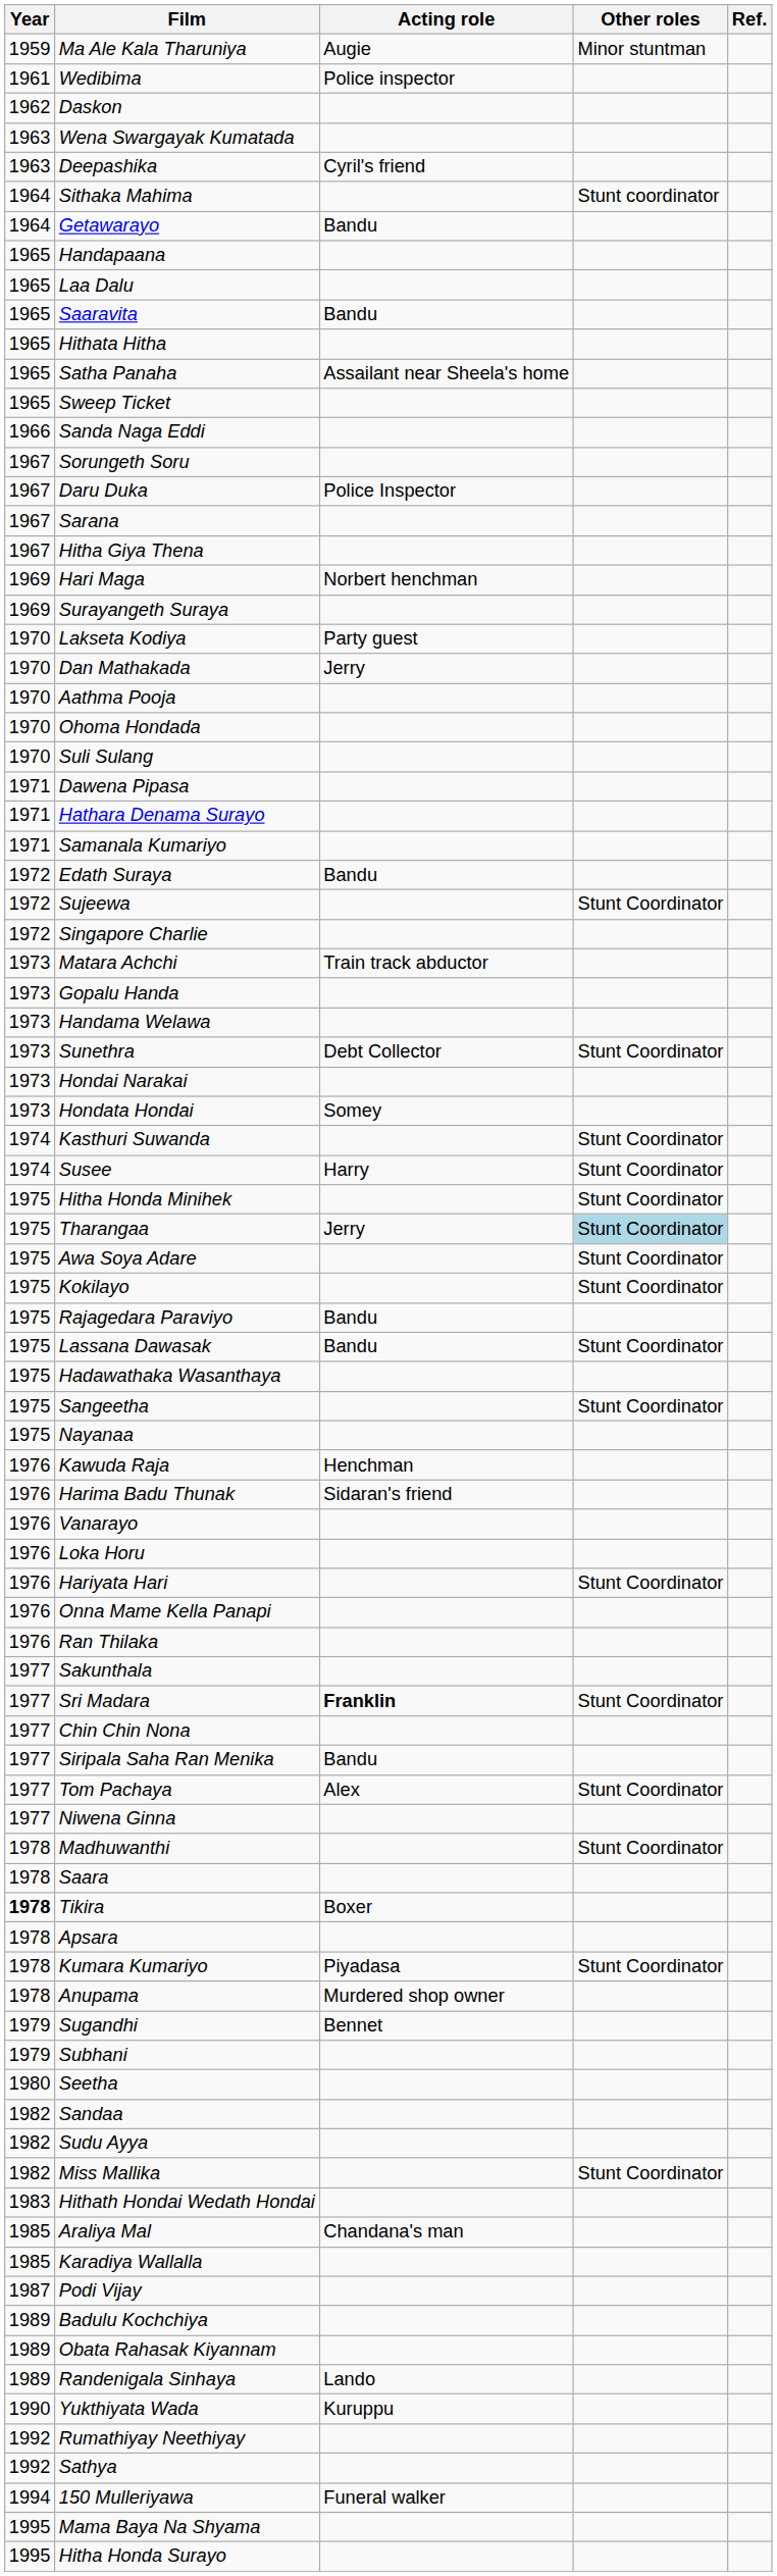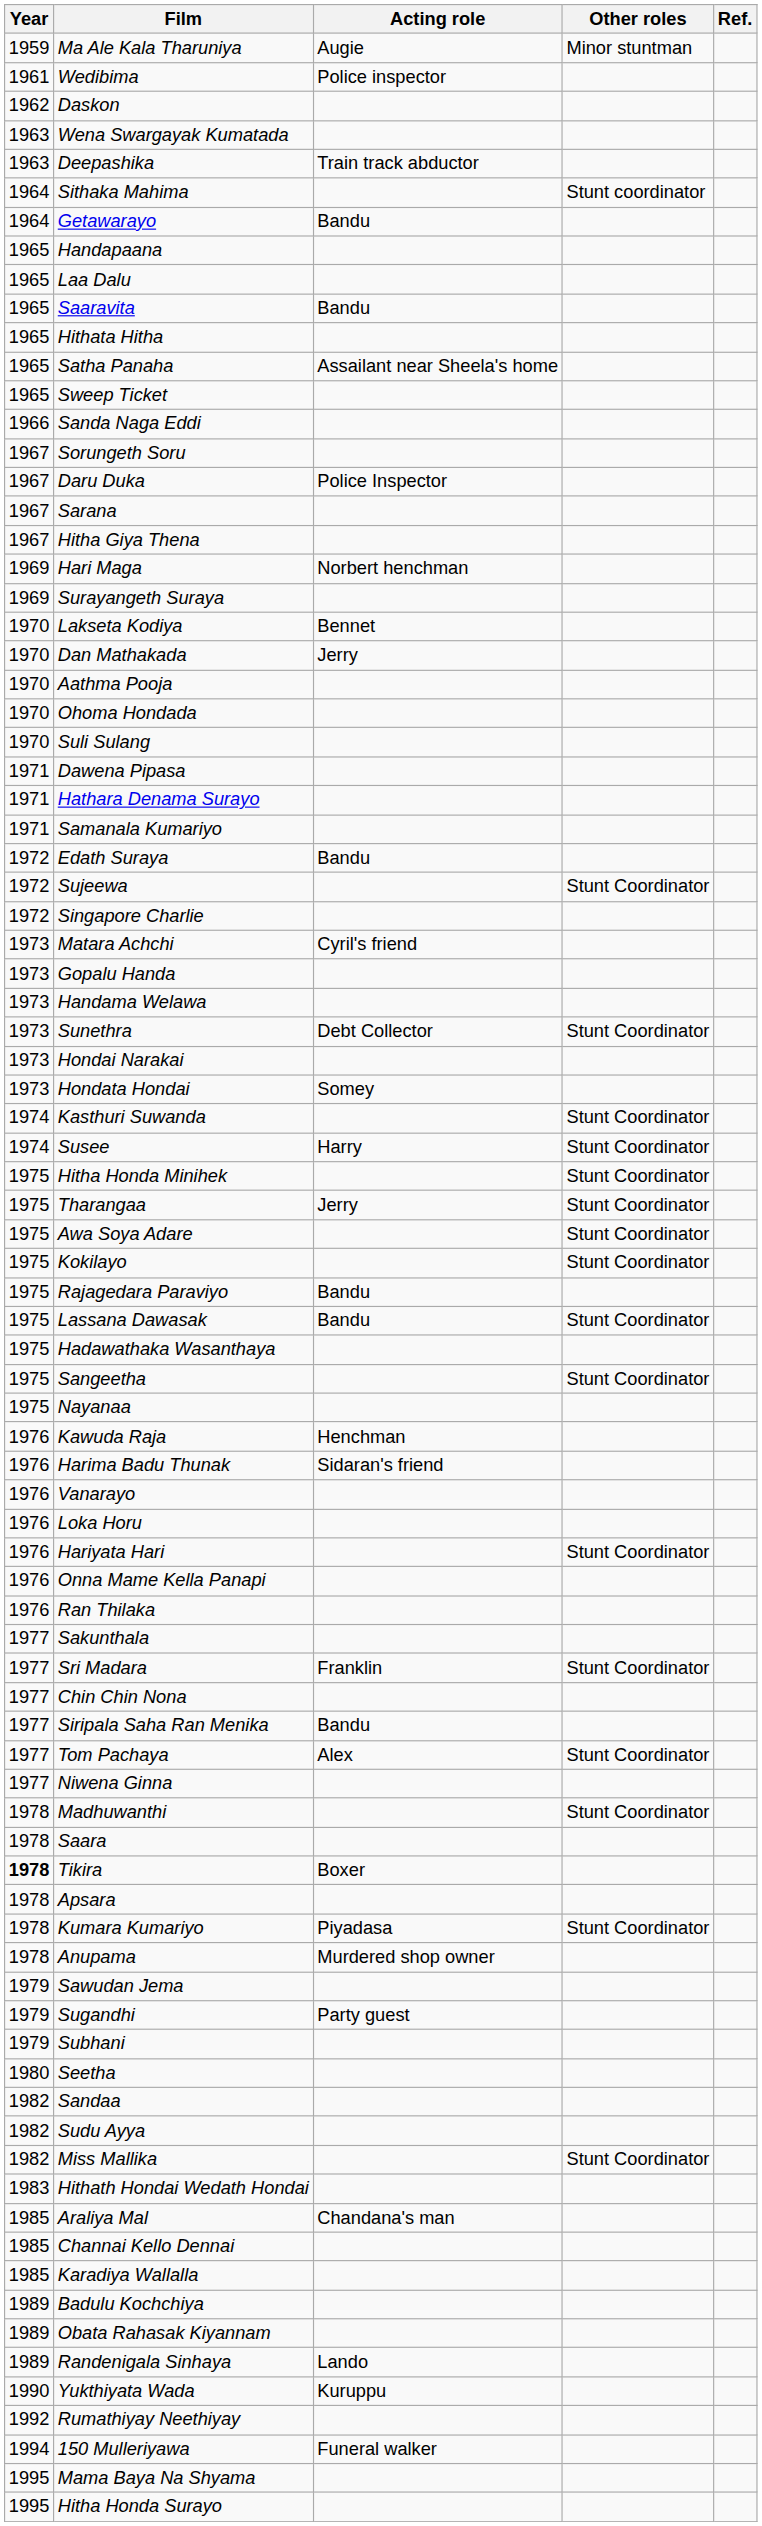Deepashika | Acting role: Cyril's friend -> Train track abductor
Lakseta Kodiya | Acting role: Party guest -> Bennet
Matara Achchi | Acting role: Train track abductor -> Cyril's friend
Tharangaa | Other roles: lightblue background -> no background
Sri Madara | Acting role: bold -> normal
+ row: 1979 | Sawudan Jema
Sugandhi | Acting role: Bennet -> Party guest
+ row: 1985 | Channai Kello Dennai
- row: 1987 | Podi Vijay
- row: 1992 | Sathya
